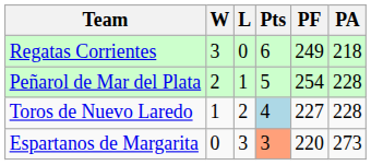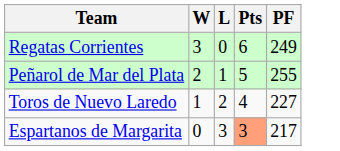- column: PA | 218 | 228 | 228 | 273
Peñarol de Mar del Plata | PF: 254 -> 255
Toros de Nuevo Laredo | Pts: lightblue background -> no background
Espartanos de Margarita | PF: 220 -> 217
